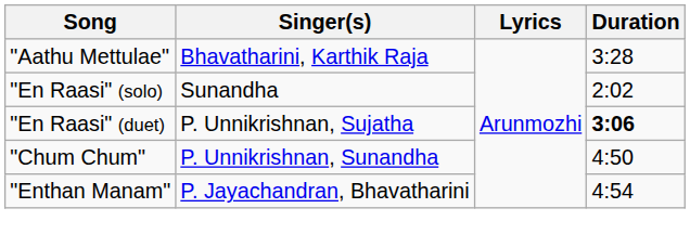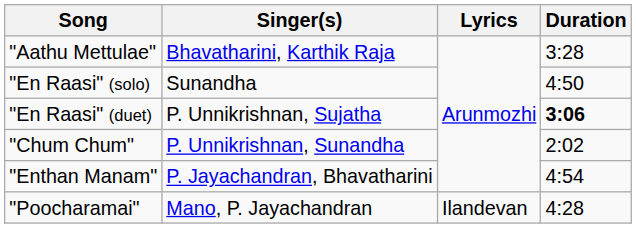"En Raasi" (solo) | Duration: 2:02 -> 4:50
"Chum Chum" | Duration: 4:50 -> 2:02
+ row: "Poocharamai" | Mano, P. Jayachandran | Ilandevan | 4:28
